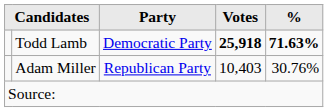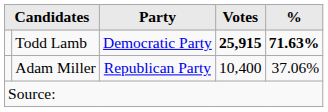Todd Lamb | Votes: 25,918 -> 25,915
Adam Miller | Votes: 10,403 -> 10,400
Adam Miller | %: 30.76% -> 37.06%
